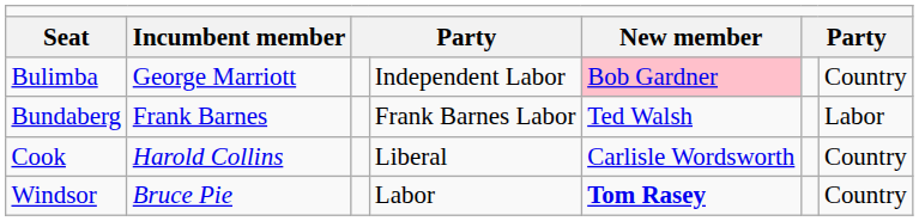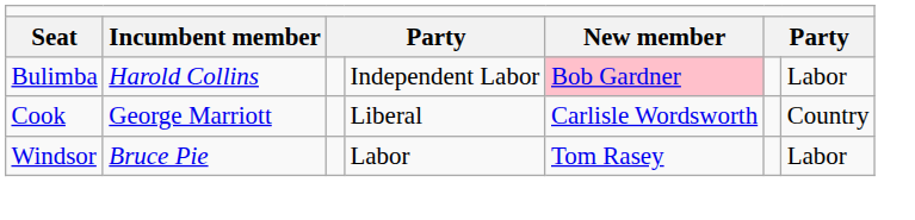Bulimba | column 2: George Marriott -> Harold Collins
Bulimba | column 7: Country -> Labor
- row: Bundaberg | Frank Barnes | Frank Barnes Labor | Ted Walsh | Labor
Cook | column 2: Harold Collins -> George Marriott
Windsor | column 5: bold -> normal
Windsor | column 7: Country -> Labor
